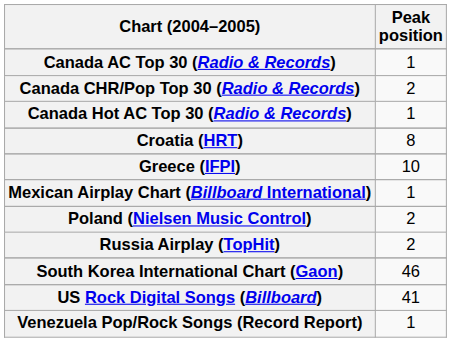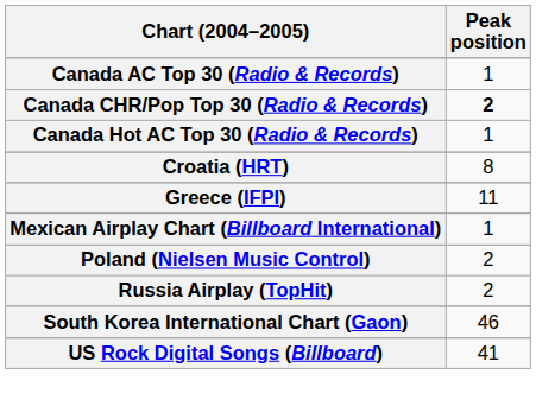Canada CHR/Pop Top 30 (Radio & Records) | Peak position: normal -> bold
Greece (IFPI) | Peak position: 10 -> 11
- row: Venezuela Pop/Rock Songs (Record Report) | 1
